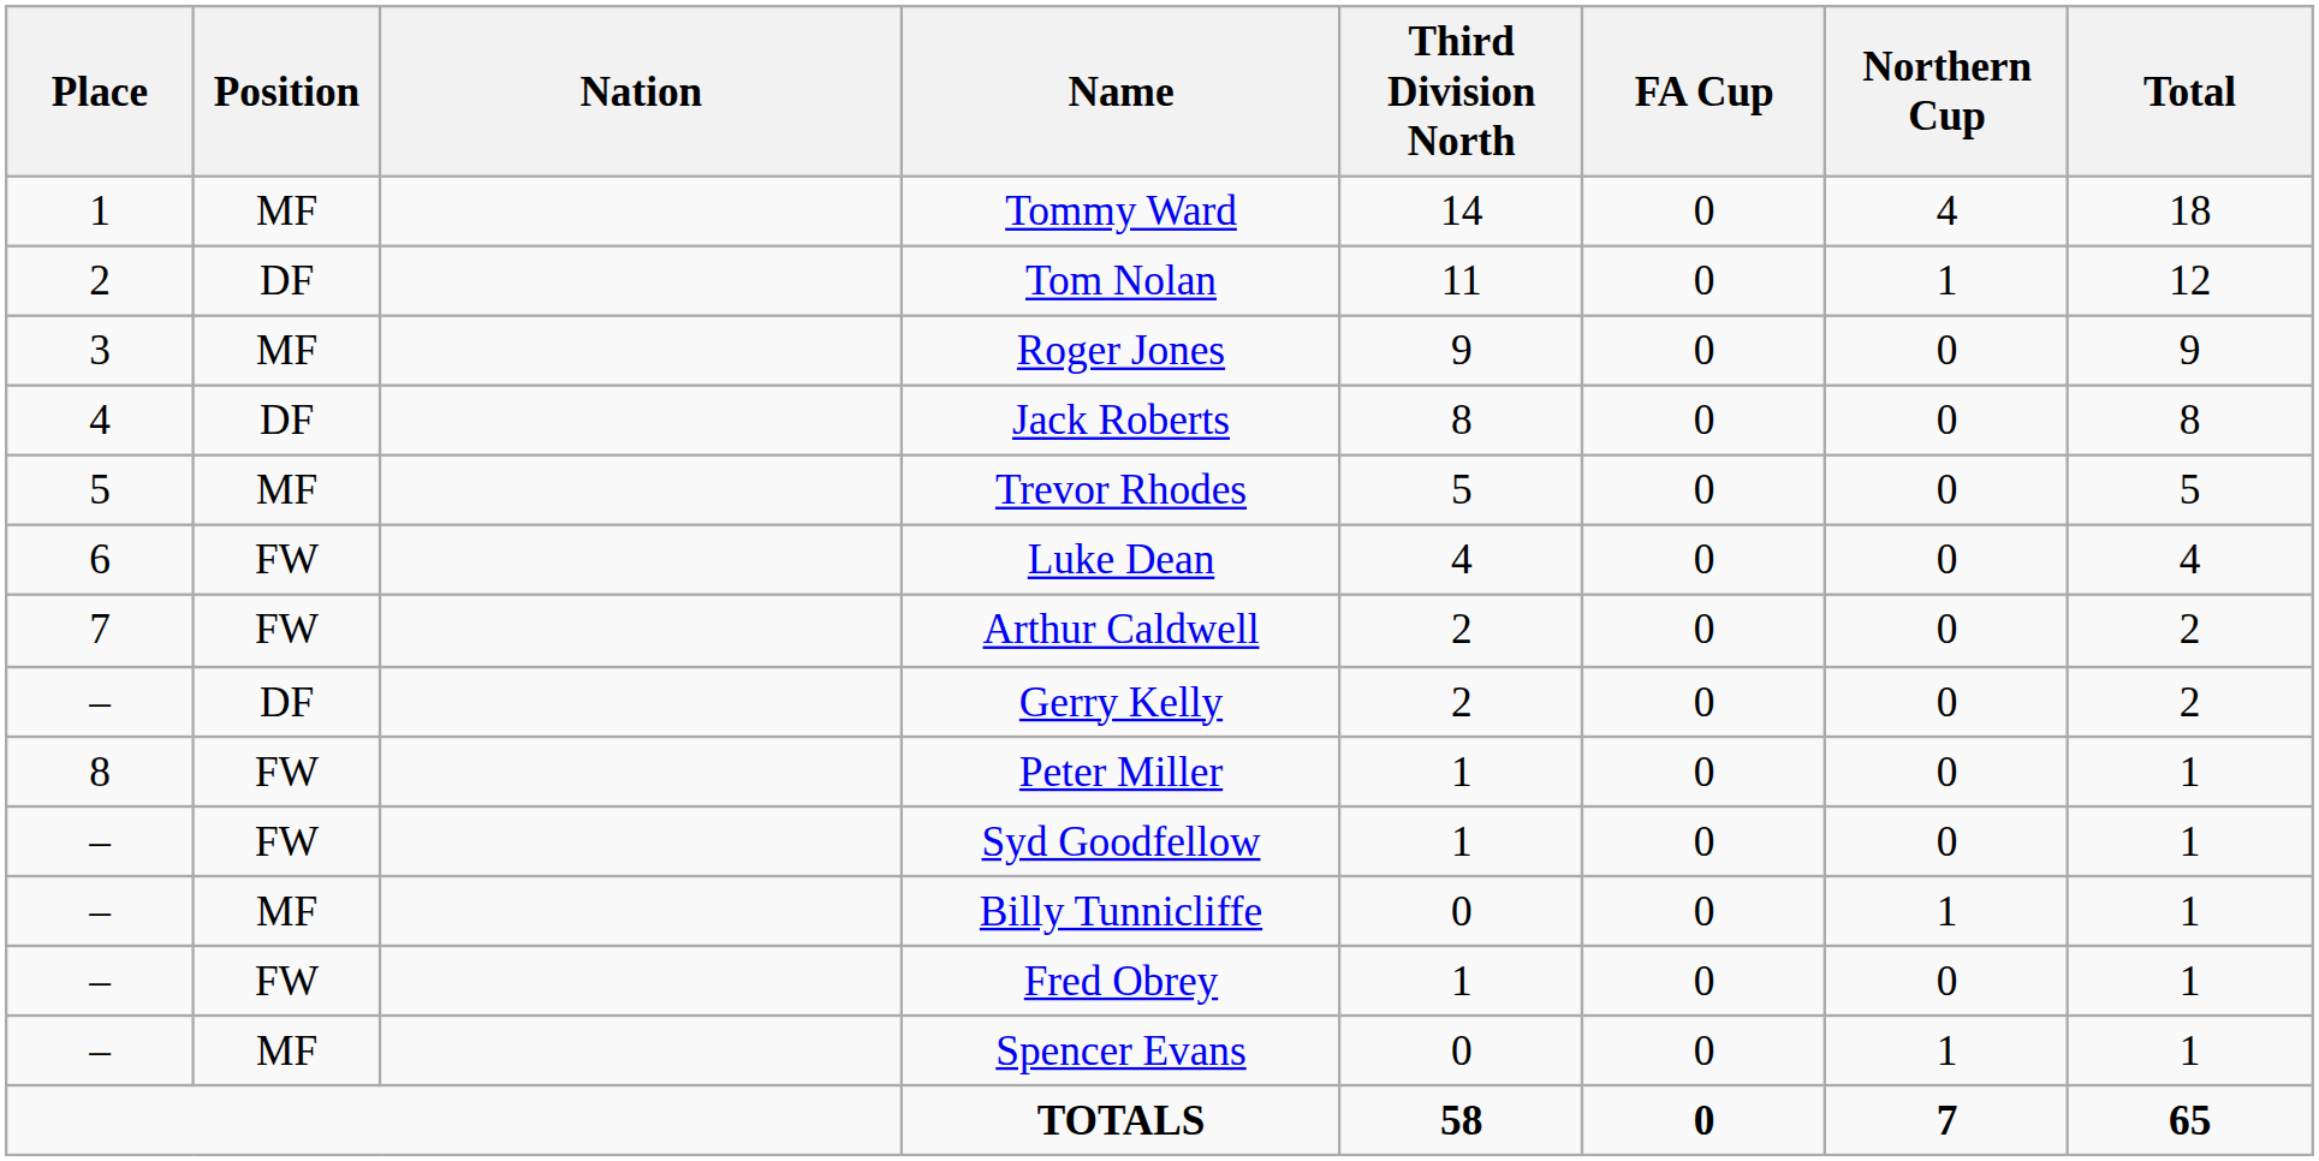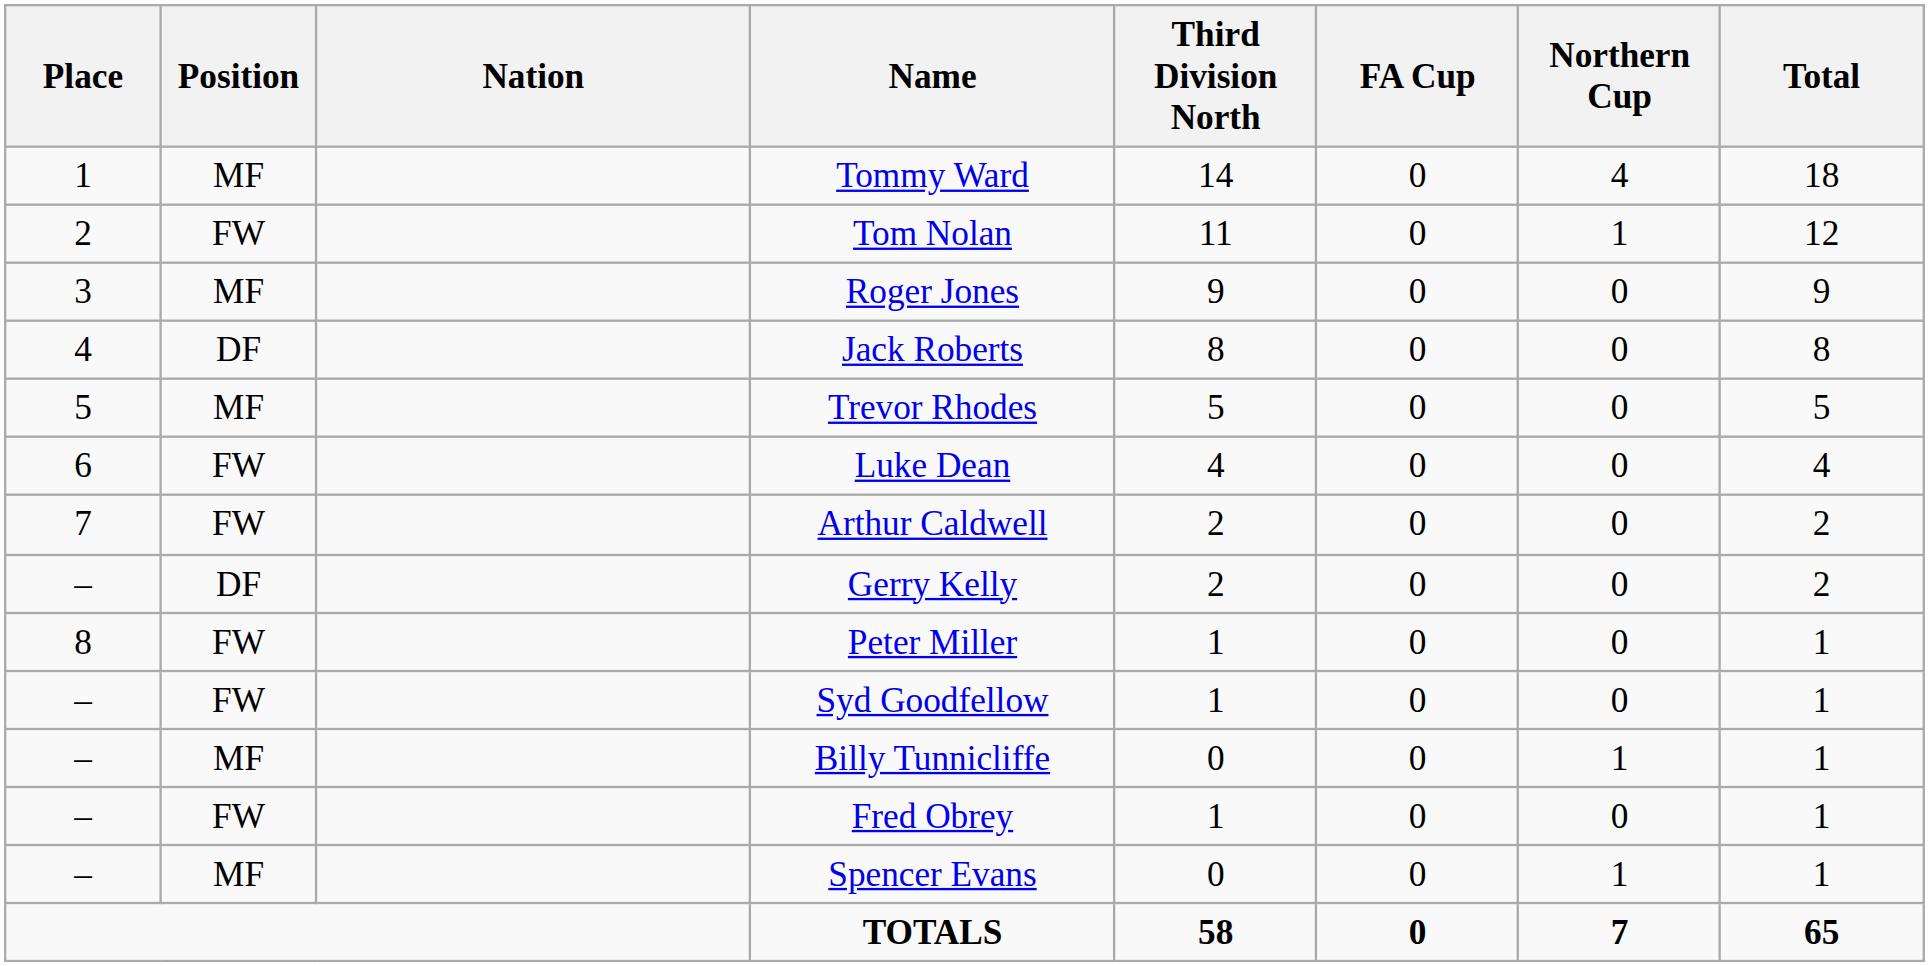Tom Nolan | Position: DF -> FW
